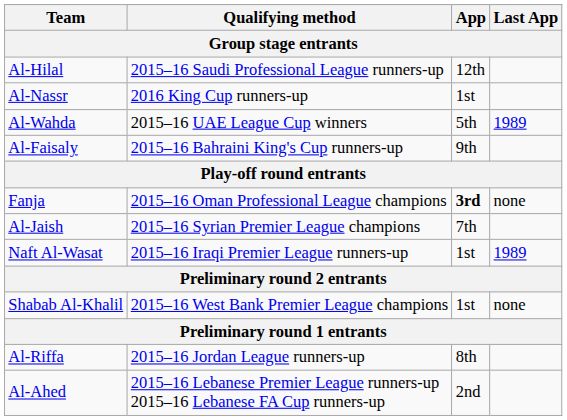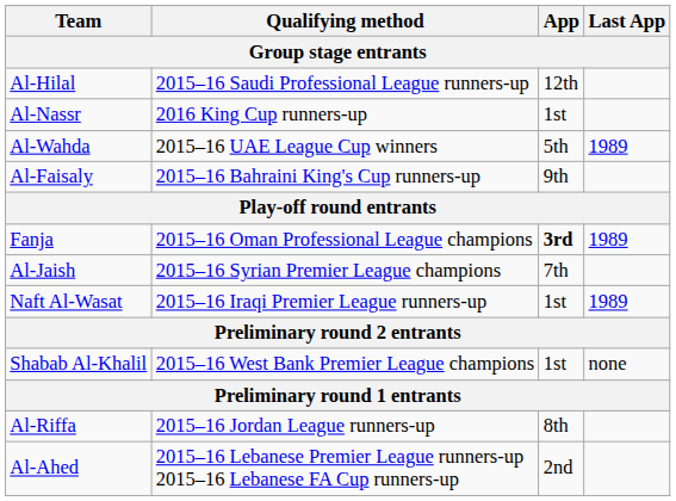Fanja | Last App: none -> 1989
